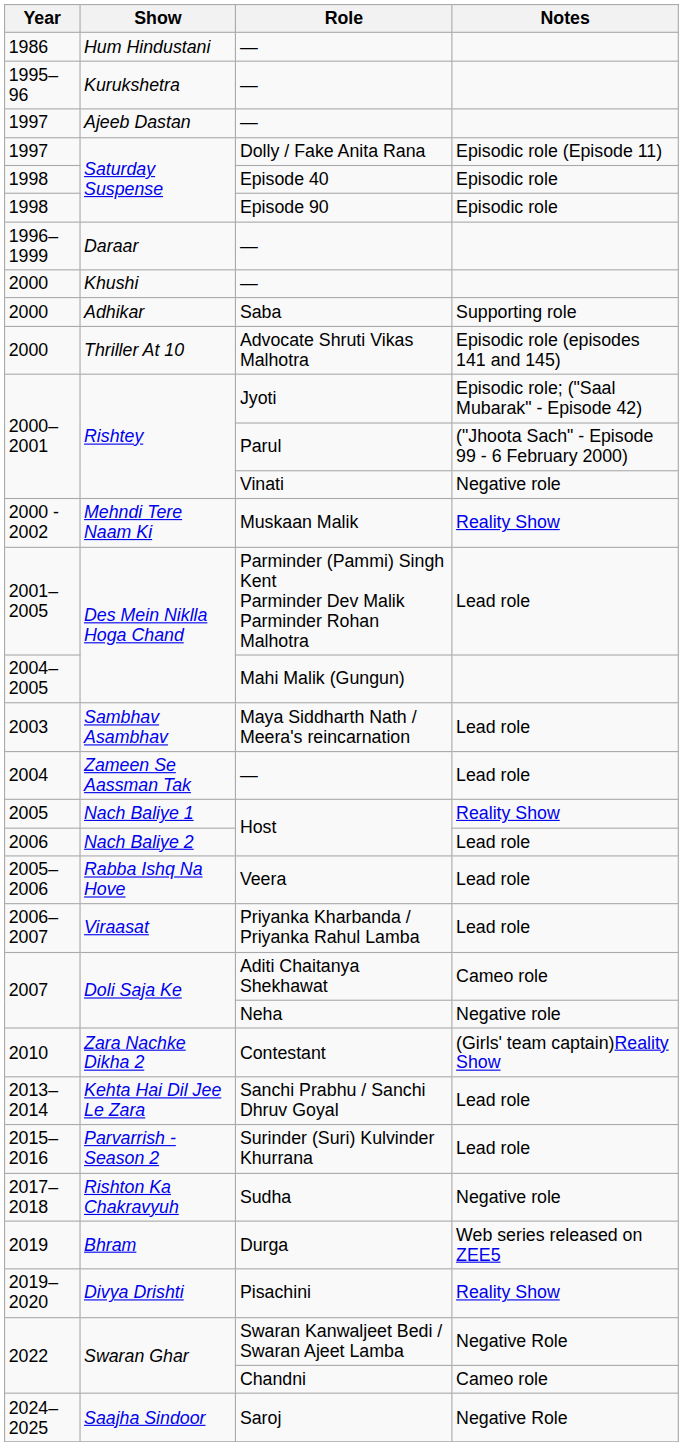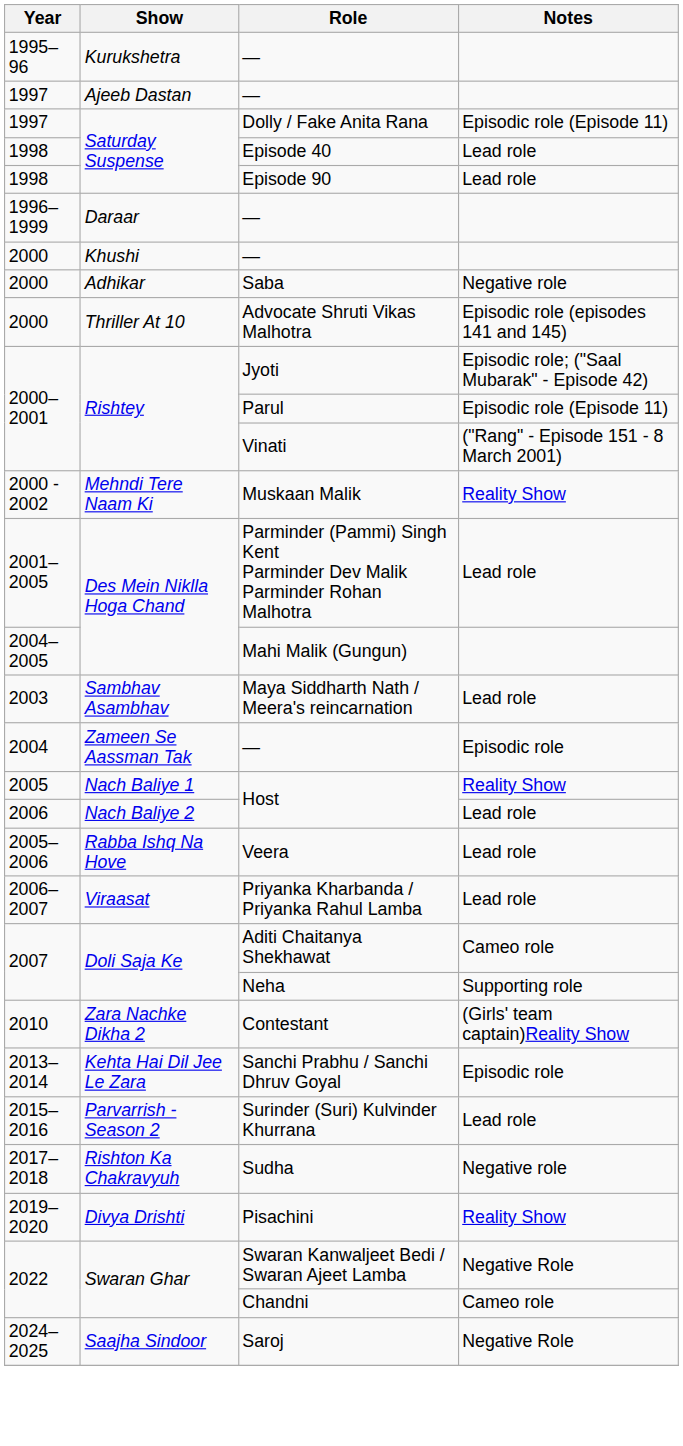- row: 1986 | Hum Hindustani | —
Episode 40 | Notes: Episodic role -> Lead role
Episode 90 | Notes: Episodic role -> Lead role
Saba | Notes: Supporting role -> Negative role
Parul | Notes: ("Jhoota Sach" - Episode 99 - 6 February 2000) -> Episodic role (Episode 11)
Vinati | Notes: Negative role -> ("Rang" - Episode 151 - 8 March 2001)
Zameen Se Aassman Tak / — | Notes: Lead role -> Episodic role
Neha | Notes: Negative role -> Supporting role
Sanchi Prabhu / Sanchi Dhruv Goyal | Notes: Lead role -> Episodic role
- row: 2019 | Bhram | Durga | Web series released on ZEE5
